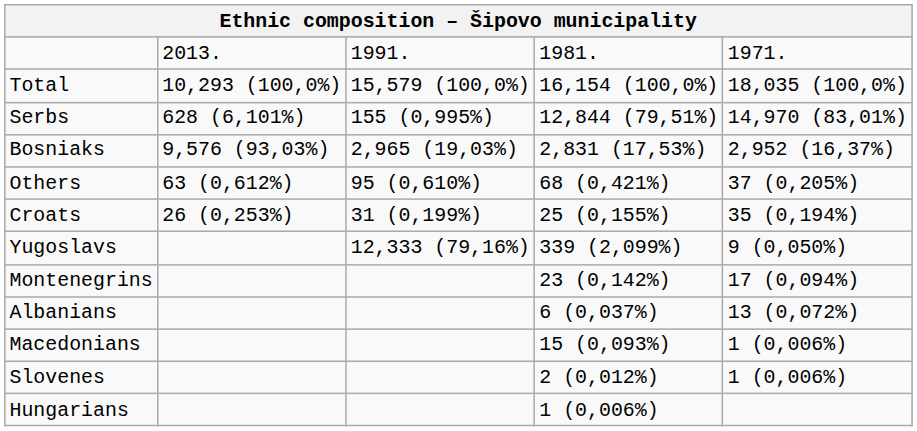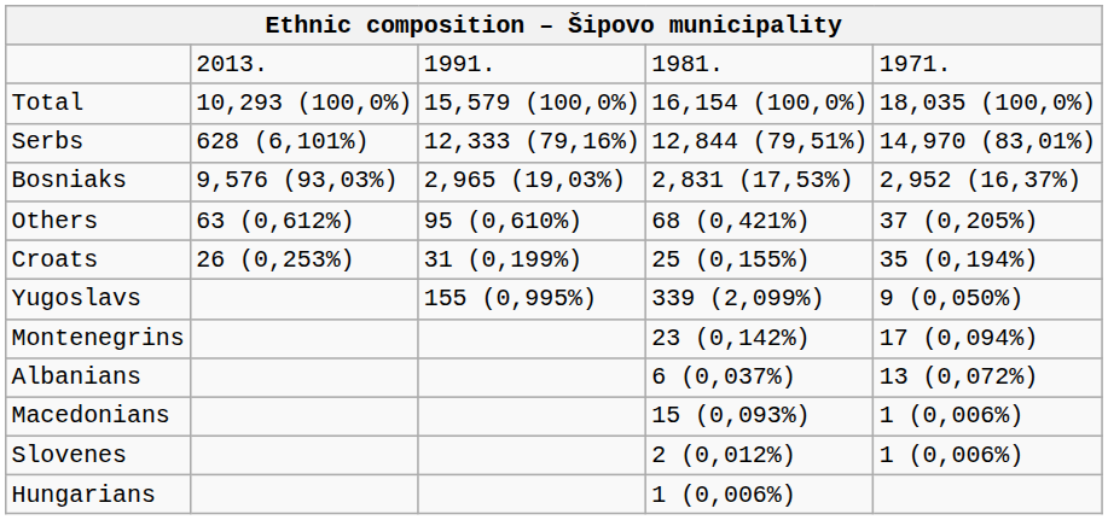Serbs | column 3: 155 (0,995%) -> 12,333 (79,16%)
Yugoslavs | column 3: 12,333 (79,16%) -> 155 (0,995%)
